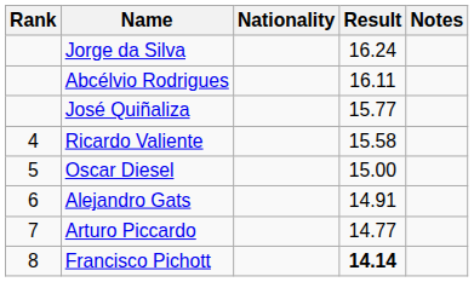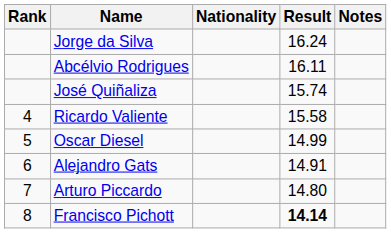José Quiñaliza | Result: 15.77 -> 15.74
Oscar Diesel | Result: 15.00 -> 14.99
Arturo Piccardo | Result: 14.77 -> 14.80
